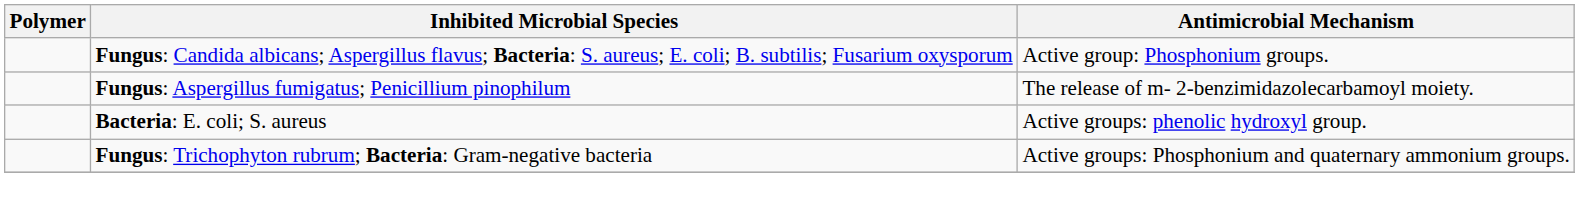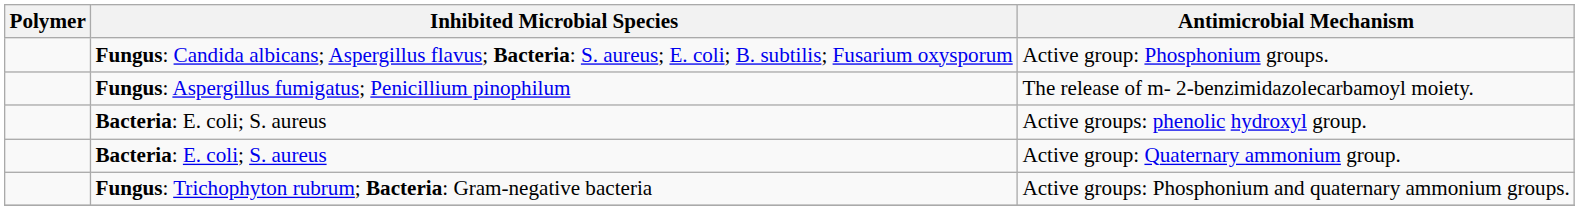+ row: Bacteria: E. coli; S. aureus | Active group: Quaternary ammonium group.
